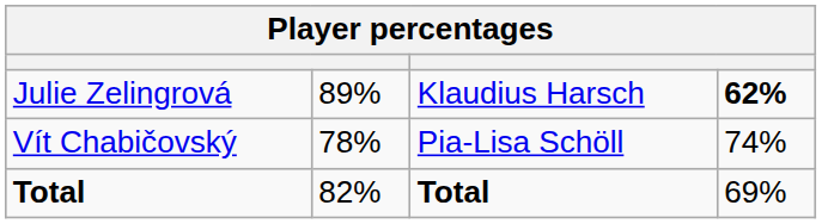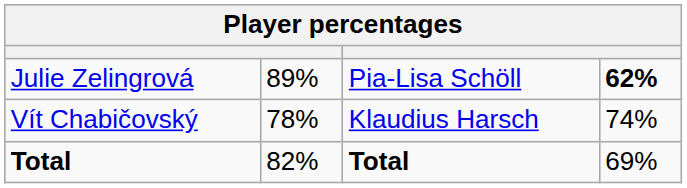Julie Zelingrová | column 3: Klaudius Harsch -> Pia-Lisa Schöll
Vít Chabičovský | column 3: Pia-Lisa Schöll -> Klaudius Harsch
